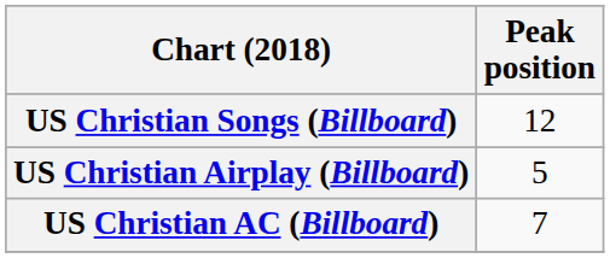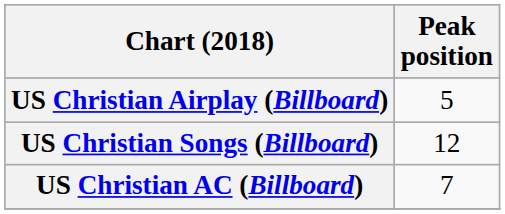rows swapped: US Christian Songs (Billboard) <-> US Christian Airplay (Billboard)
